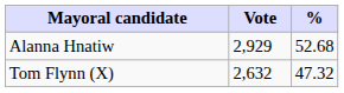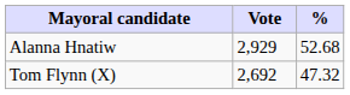Tom Flynn (X) | Vote: 2,632 -> 2,692
